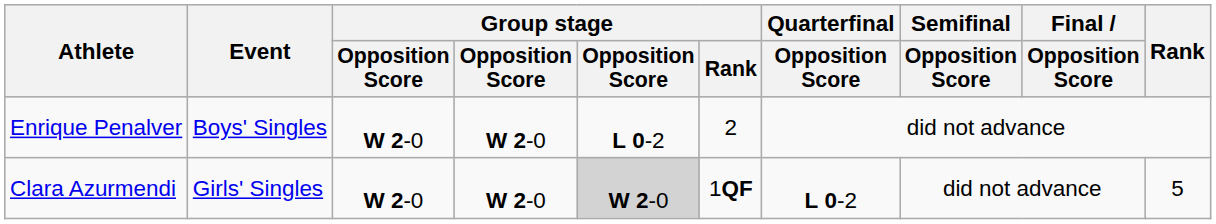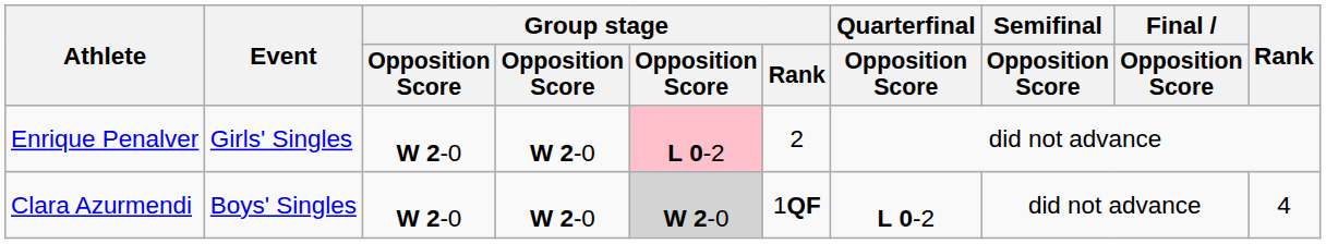Enrique Penalver | Event: Boys' Singles -> Girls' Singles
Enrique Penalver | column 5: no background -> pink background
Clara Azurmendi | Event: Girls' Singles -> Boys' Singles
Clara Azurmendi | Rank: 5 -> 4
